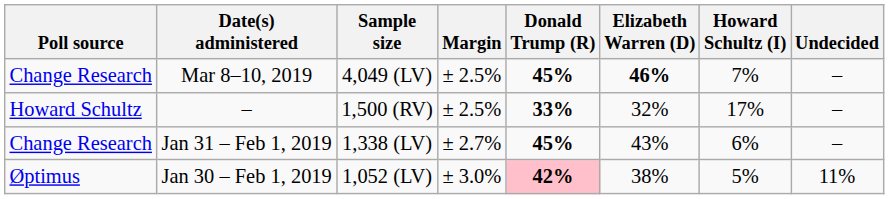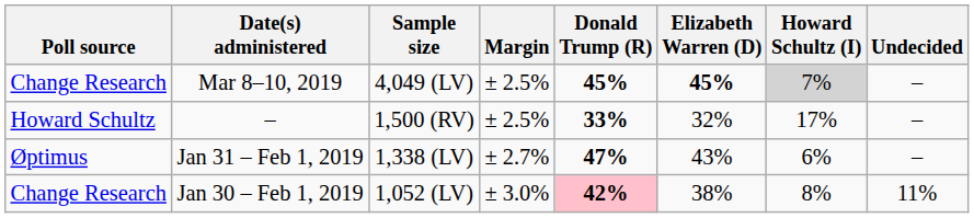Mar 8–10, 2019 | Elizabeth Warren (D): 46% -> 45%
Mar 8–10, 2019 | Howard Schultz (I): no background -> lightgrey background
Jan 31 – Feb 1, 2019 | Poll source: Change Research -> Øptimus
Jan 31 – Feb 1, 2019 | Donald Trump (R): 45% -> 47%
Jan 30 – Feb 1, 2019 | Poll source: Øptimus -> Change Research
Jan 30 – Feb 1, 2019 | Howard Schultz (I): 5% -> 8%
